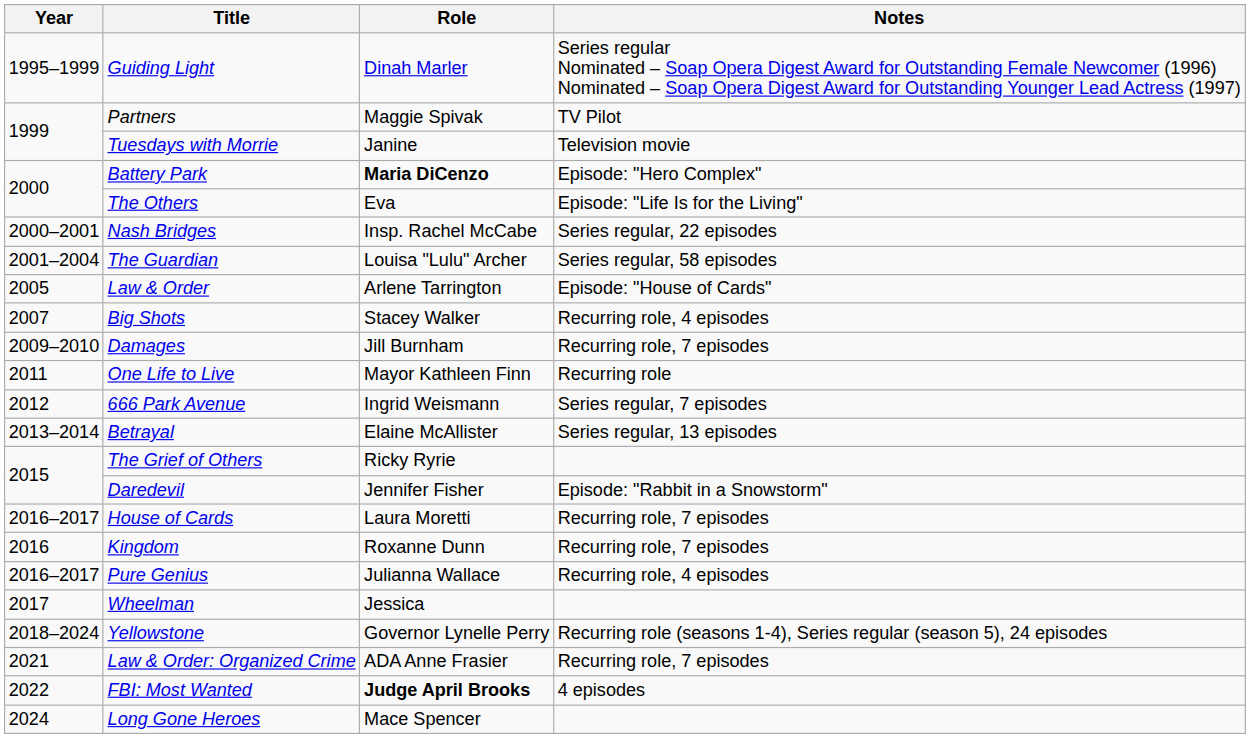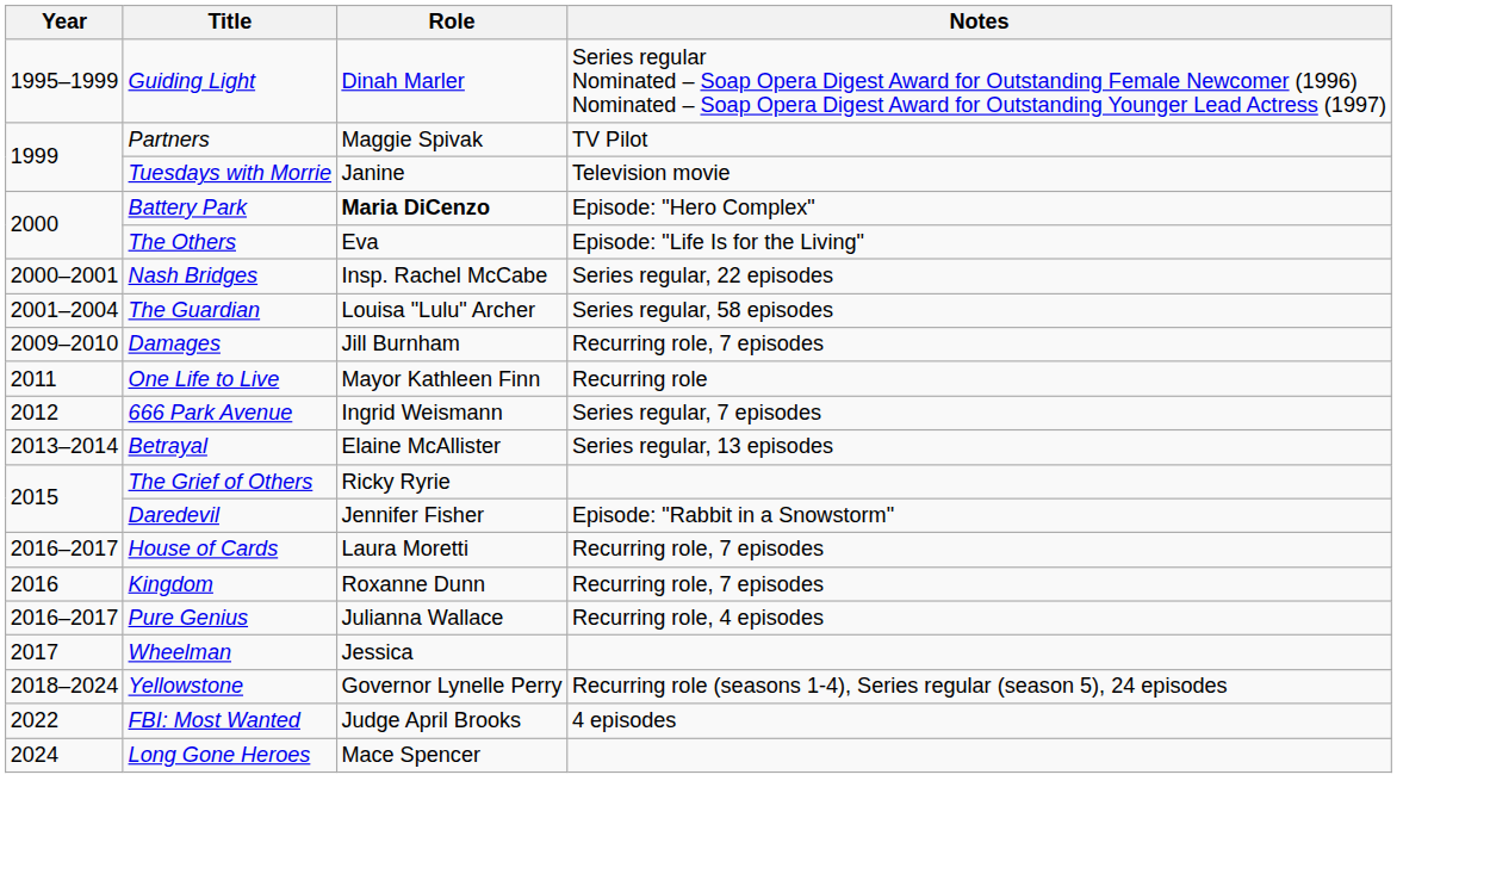- row: 2005 | Law & Order | Arlene Tarrington | Episode: "House of Cards"
- row: 2007 | Big Shots | Stacey Walker | Recurring role, 4 episodes
- row: 2021 | Law & Order: Organized Crime | ADA Anne Frasier | Recurring role, 7 episodes
FBI: Most Wanted | Role: bold -> normal
